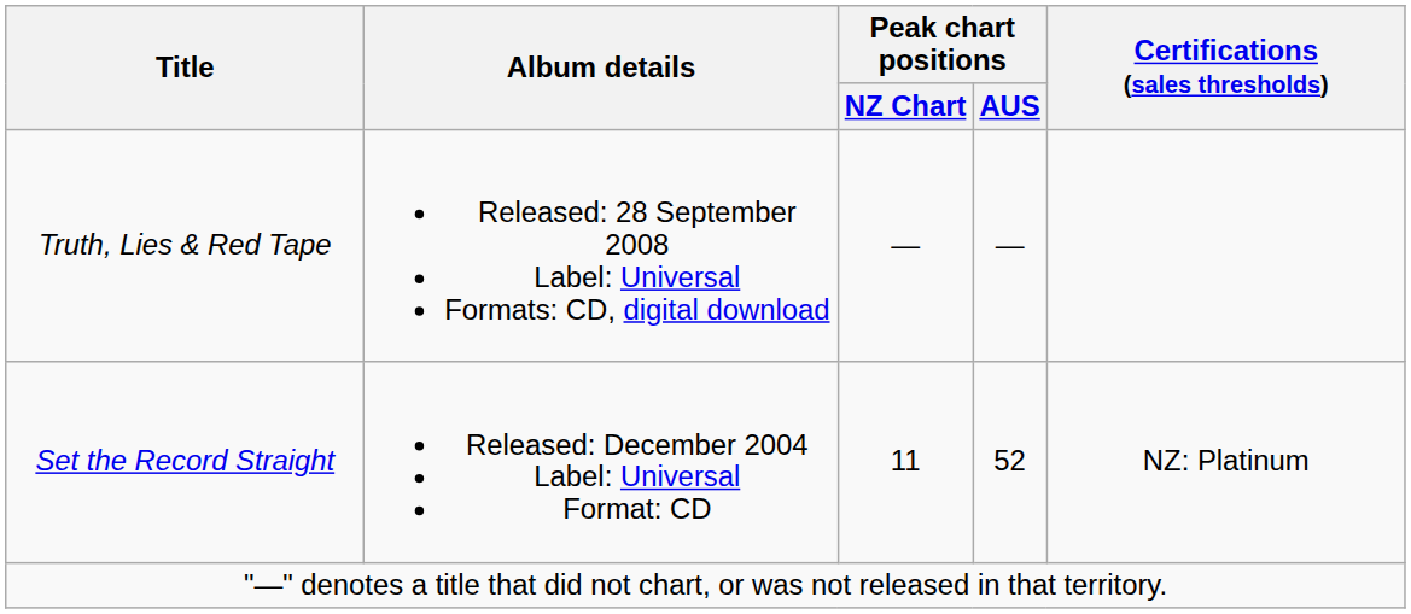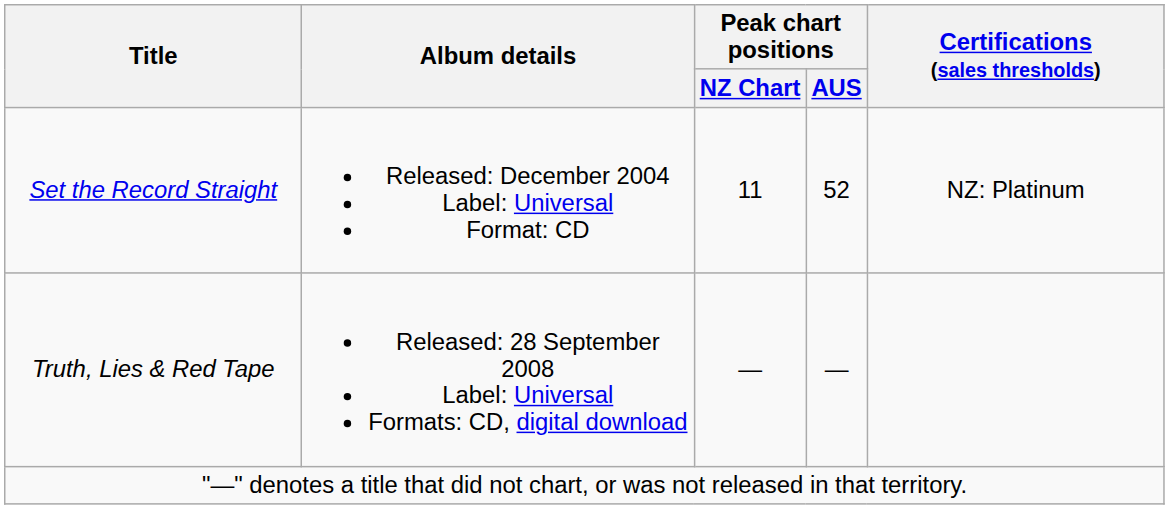rows swapped: Set the Record Straight <-> Truth, Lies & Red Tape
